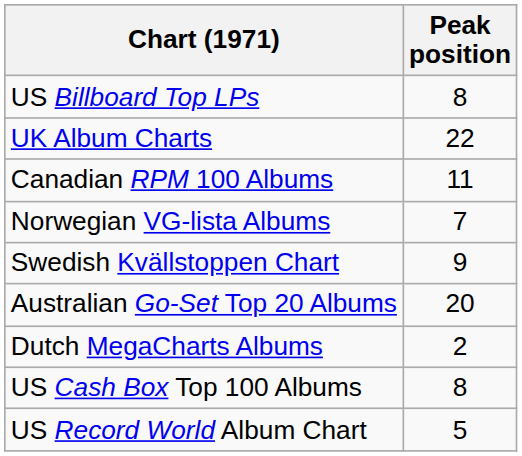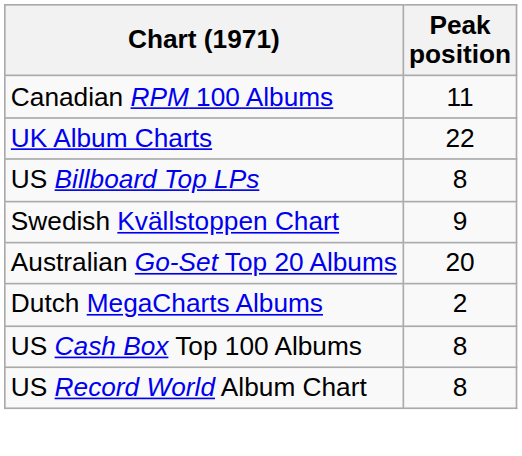rows swapped: US Billboard Top LPs <-> Canadian RPM 100 Albums
- row: Norwegian VG-lista Albums | 7
US Record World Album Chart | Peak position: 5 -> 8
